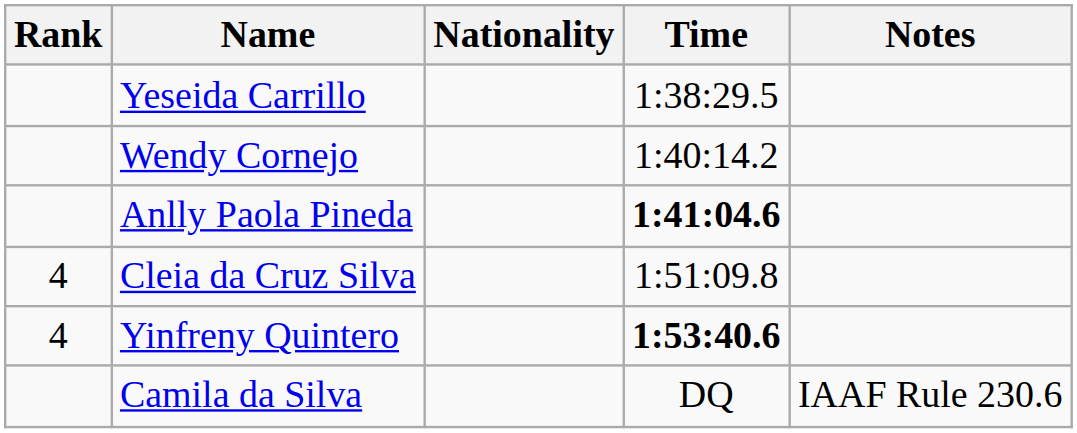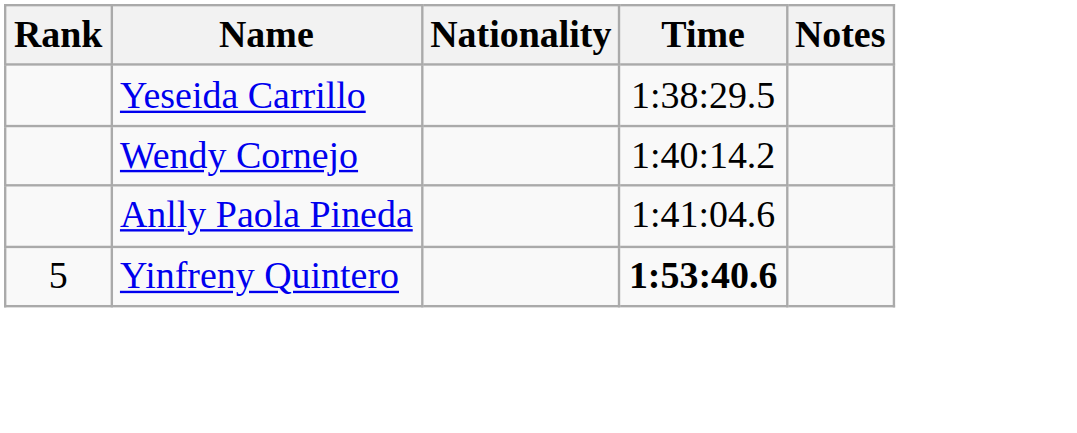Anlly Paola Pineda | Time: bold -> normal
- row: 4 | Cleia da Cruz Silva | 1:51:09.8
Yinfreny Quintero | Rank: 4 -> 5
- row: Camila da Silva | DQ | IAAF Rule 230.6
